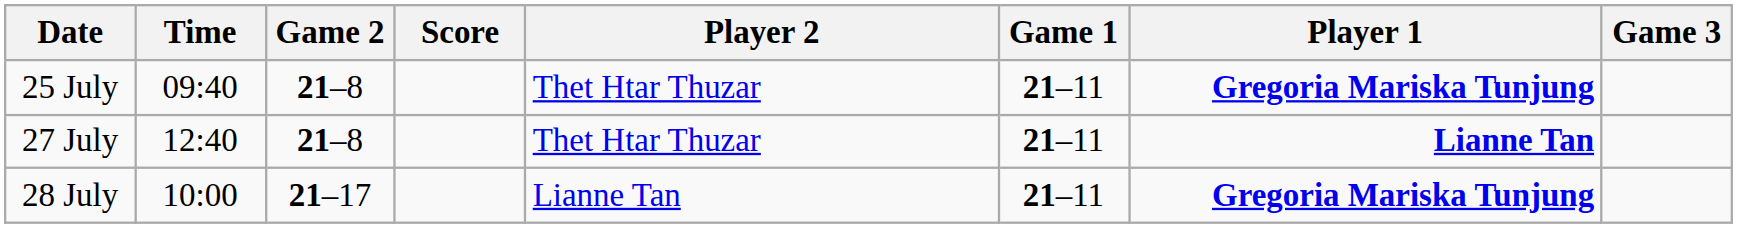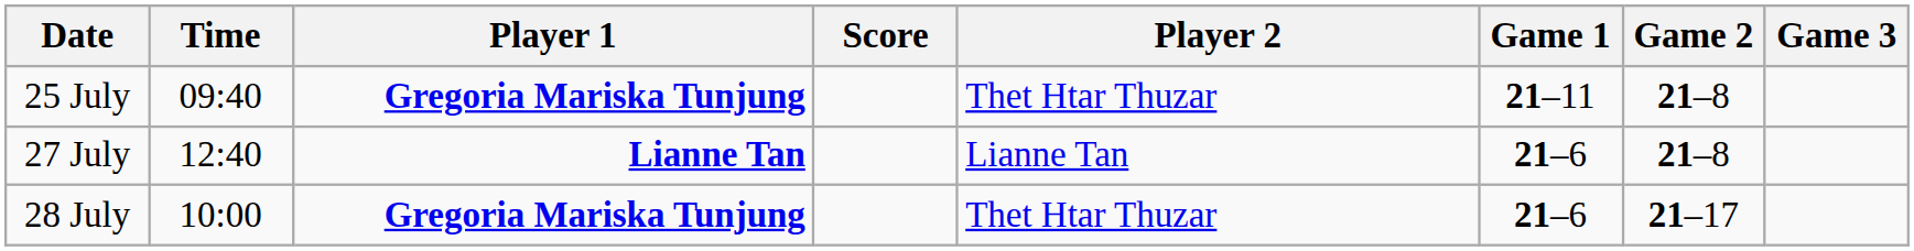columns swapped: Player 1 <-> Game 2
27 July | Player 2: Thet Htar Thuzar -> Lianne Tan
27 July | Game 1: 21–11 -> 21–6
28 July | Player 2: Lianne Tan -> Thet Htar Thuzar
28 July | Game 1: 21–11 -> 21–6
